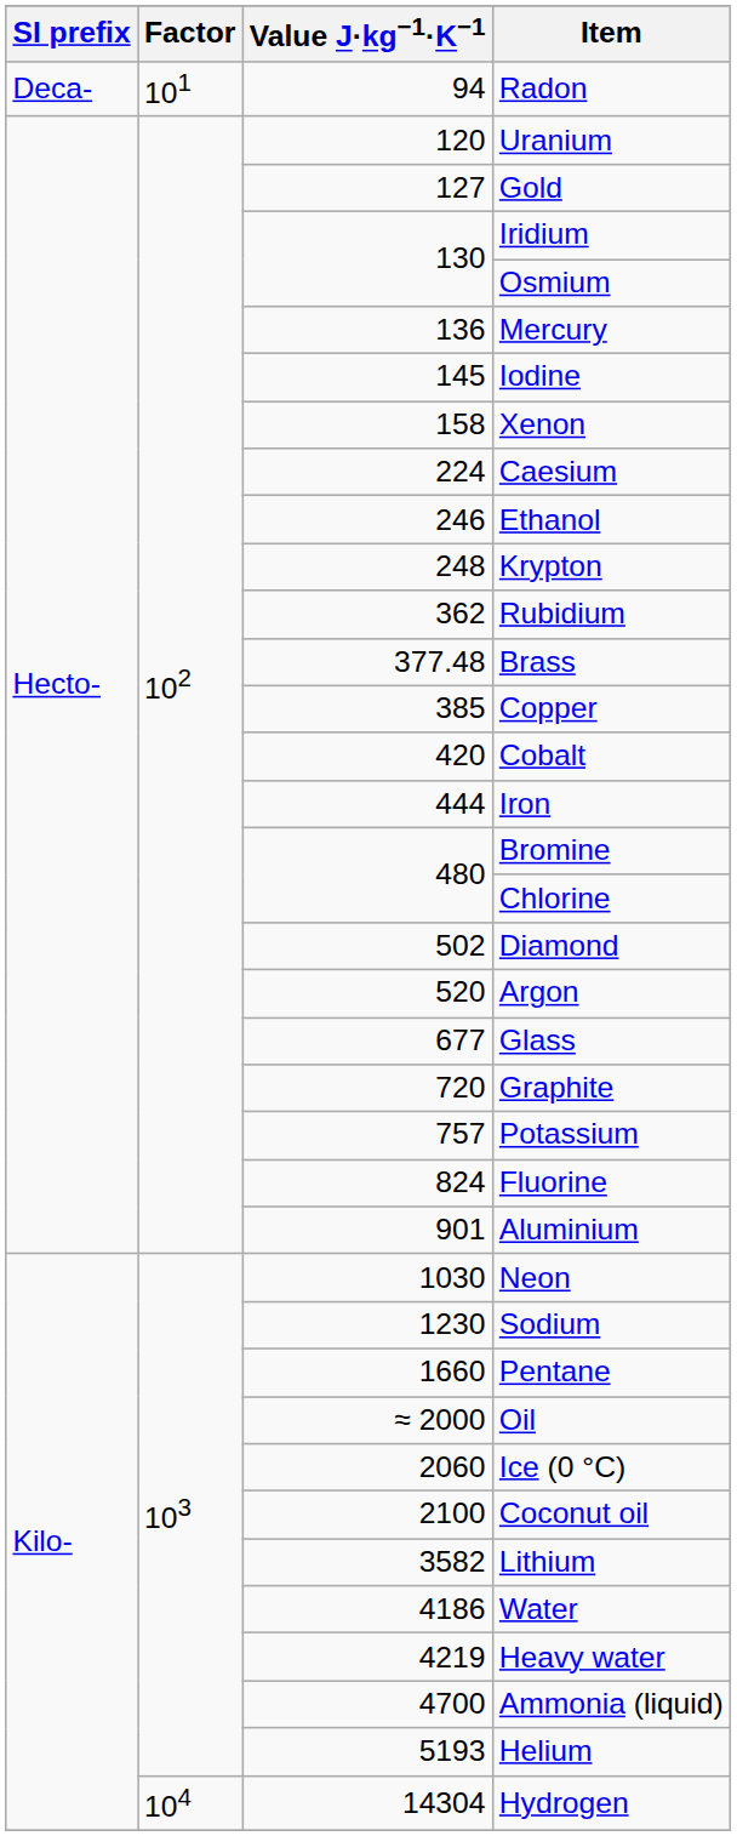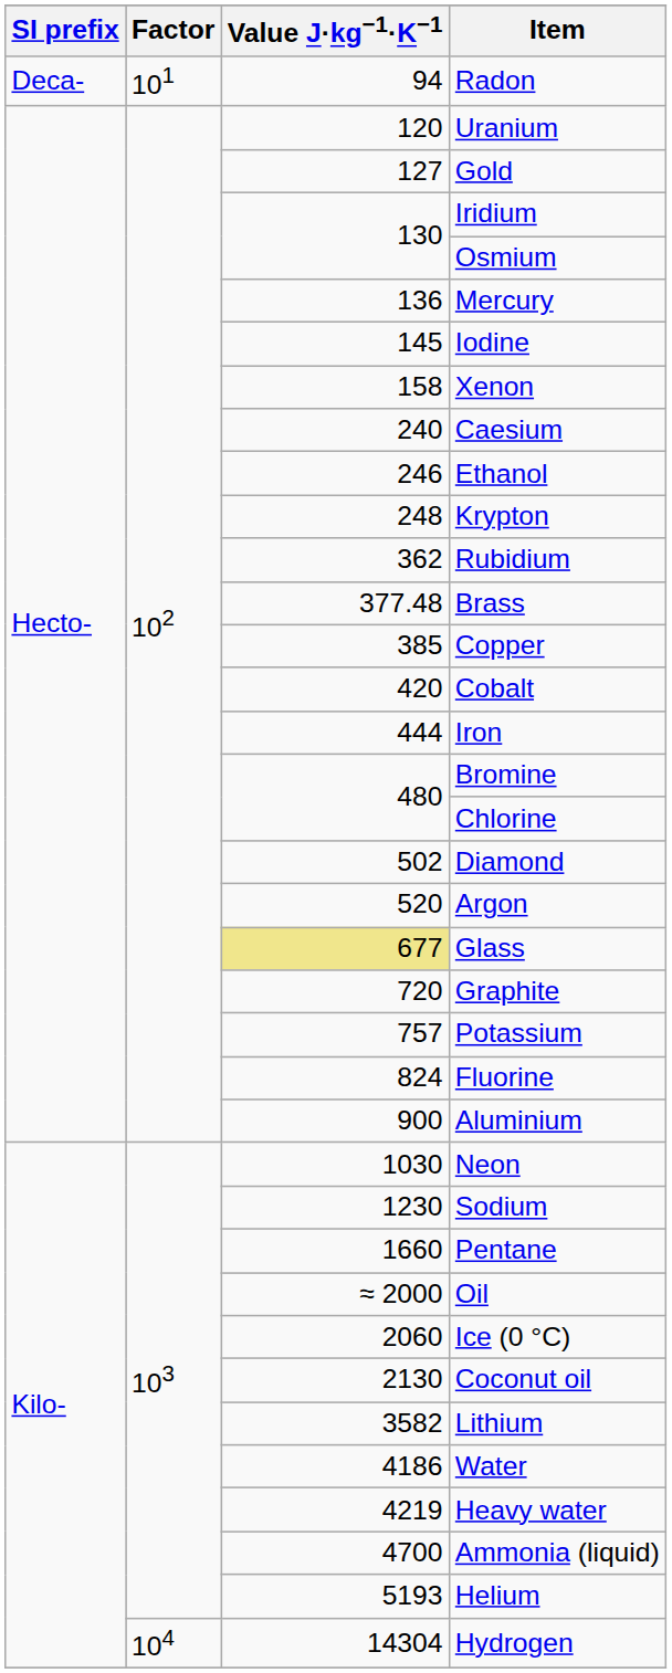Caesium | Value J·kg−1·K−1: 224 -> 240
Glass | Value J·kg−1·K−1: no background -> khaki background
Aluminium | Value J·kg−1·K−1: 901 -> 900
Coconut oil | Value J·kg−1·K−1: 2100 -> 2130
